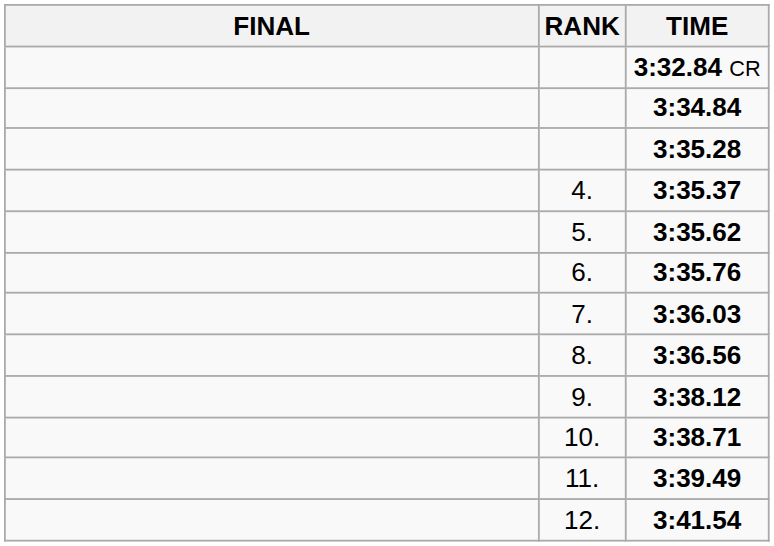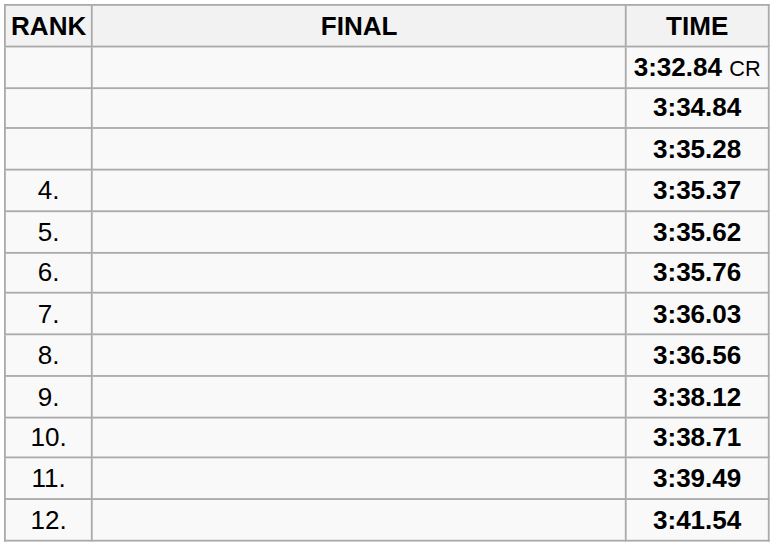columns swapped: RANK <-> FINAL
